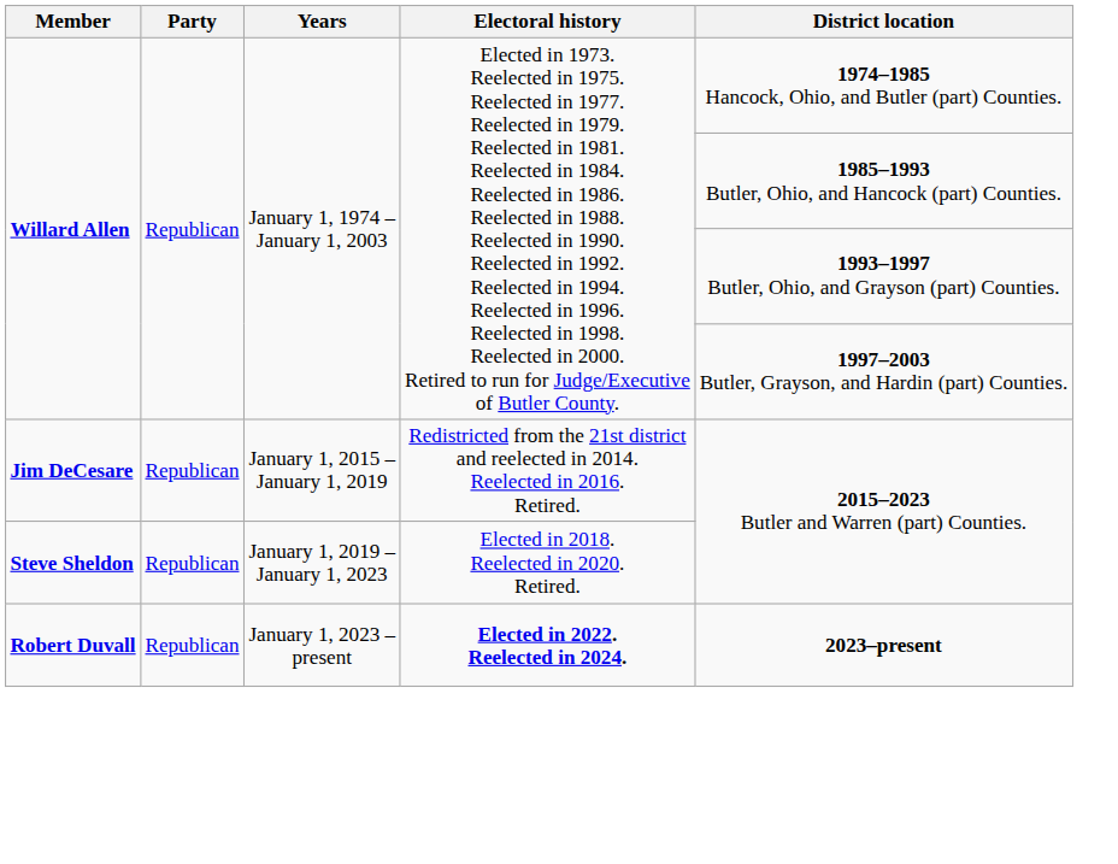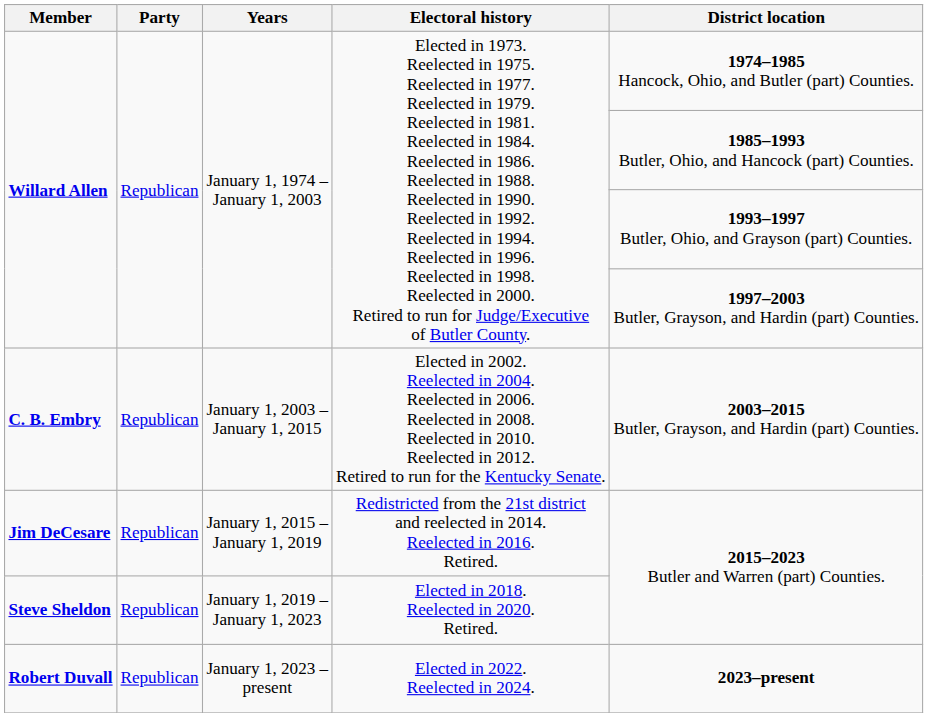+ row: C. B. Embry | Republican | January 1, 2003 – January 1, 2015 | Elected in 2002. Reelected in 2004. Reelected in 2006. Reelected in 2008. Reelected in 2010. Reelected in 2012. Retired to run for the Kentucky Senate. | 2003–2015 Butler, Grayson, and Hardin (part) Counties.
Robert Duvall | Electoral history: bold -> normal
